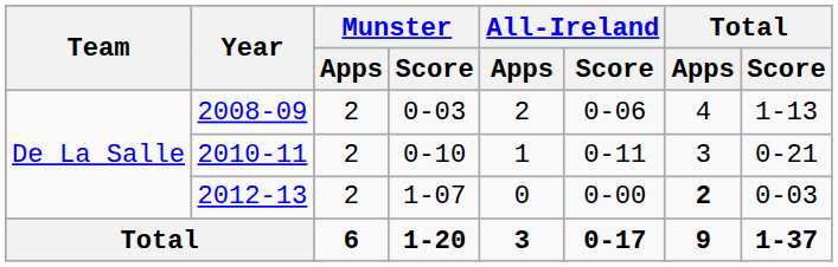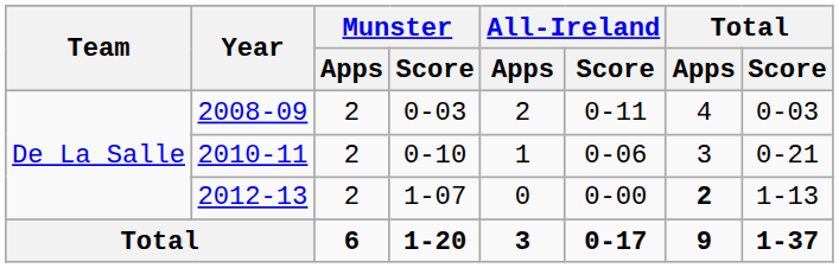2008-09 | All-Ireland / Score: 0-06 -> 0-11
2008-09 | Total / Score: 1-13 -> 0-03
2010-11 | All-Ireland / Score: 0-11 -> 0-06
2012-13 | Total / Score: 0-03 -> 1-13
